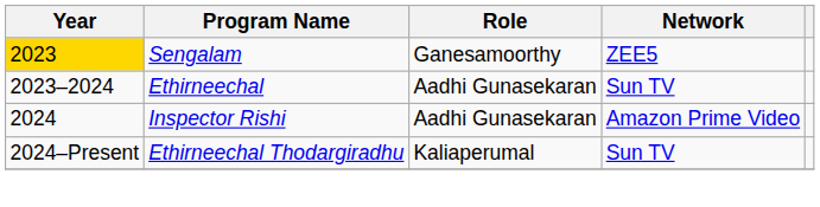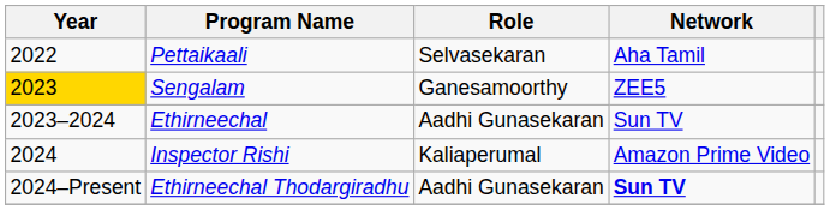+ row: 2022 | Pettaikaali | Selvasekaran | Aha Tamil
Inspector Rishi | Role: Aadhi Gunasekaran -> Kaliaperumal
Ethirneechal Thodargiradhu | Role: Kaliaperumal -> Aadhi Gunasekaran
Ethirneechal Thodargiradhu | Network: normal -> bold
